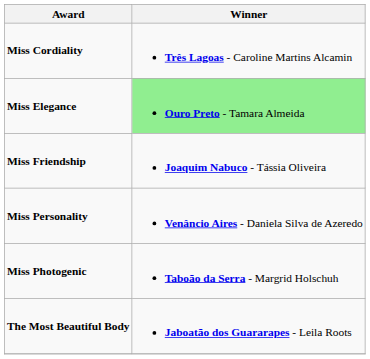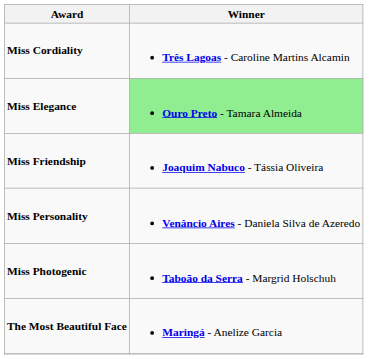- row: The Most Beautiful Body | Jaboatão dos Guararapes - Leila Roots
+ row: The Most Beautiful Face | Maringá - Anelize Garcia
